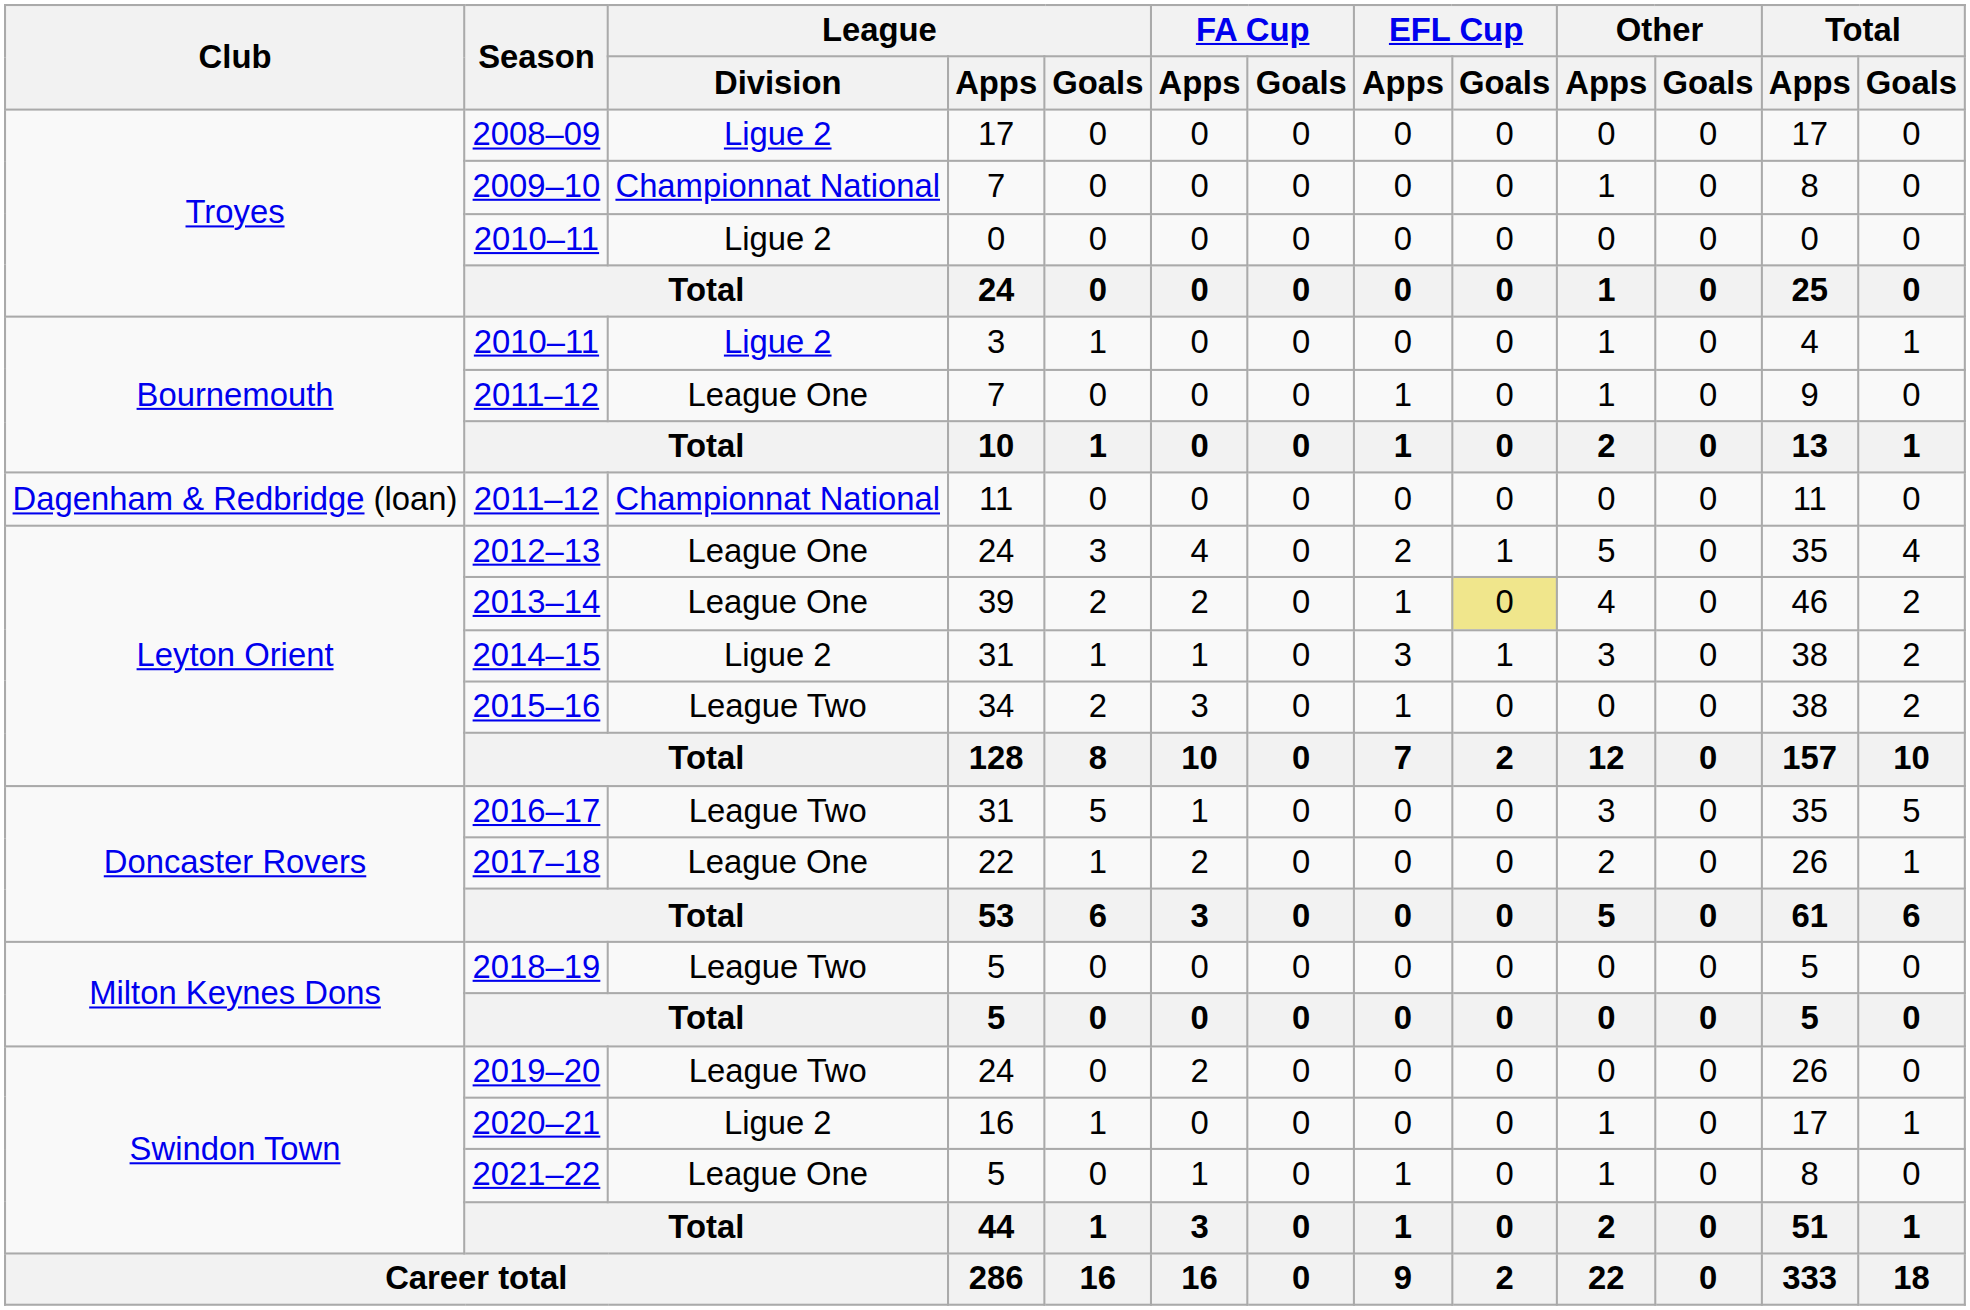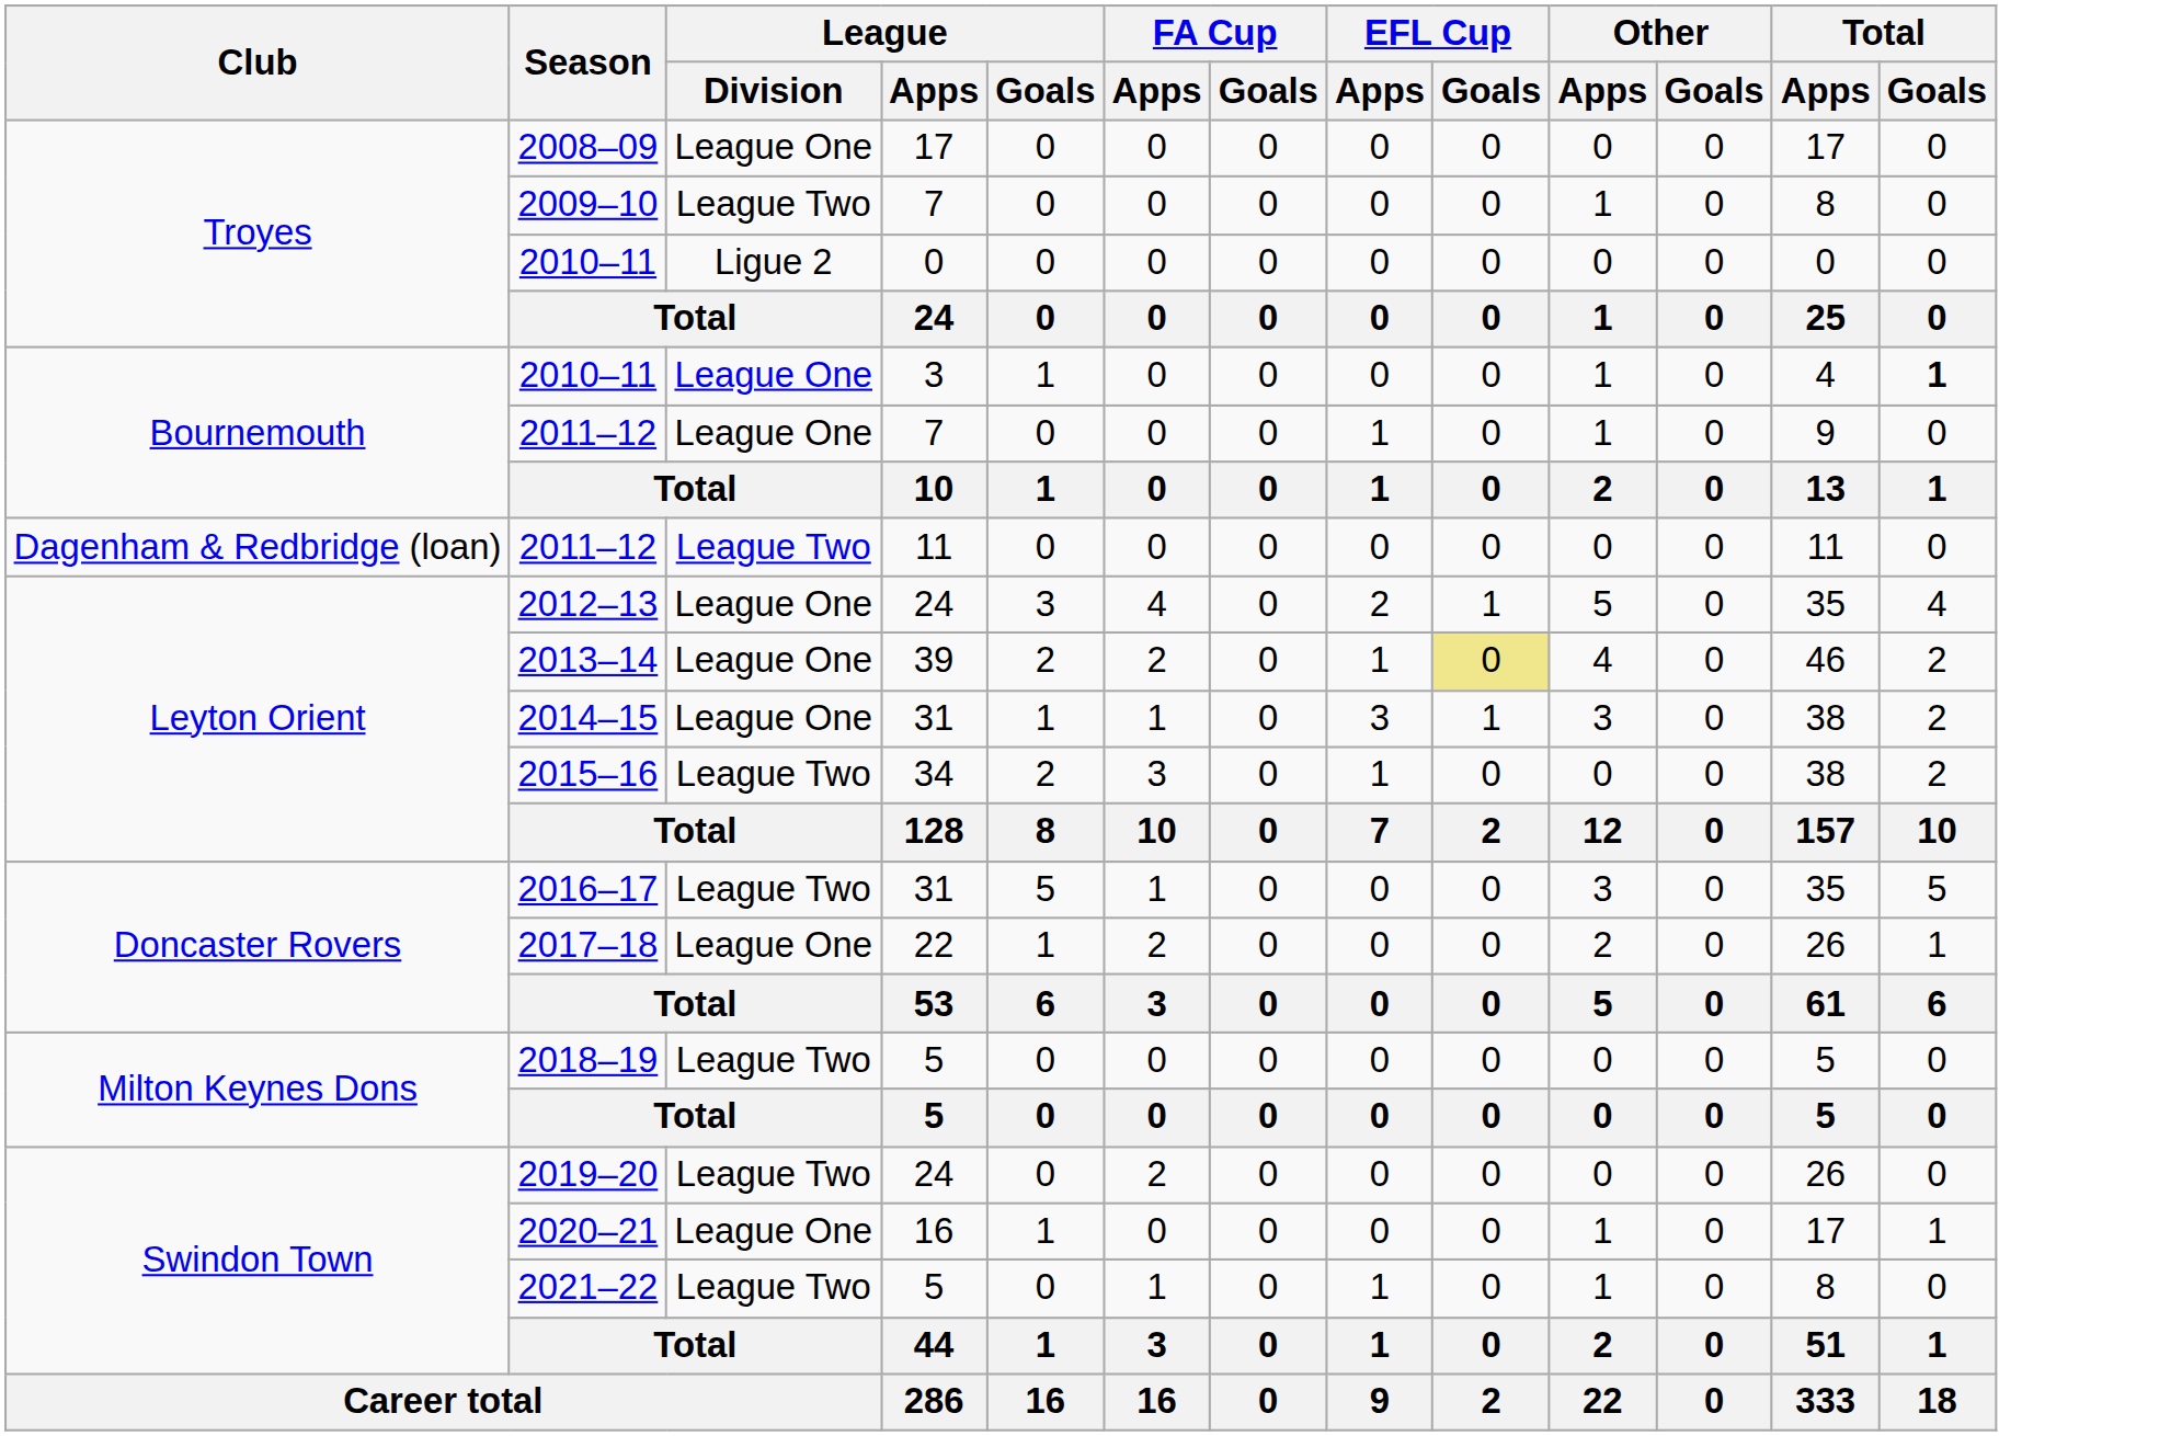2008–09 | League / Division: Ligue 2 -> League One
2009–10 | League / Division: Championnat National -> League Two
2010–11 / 3 | League / Division: Ligue 2 -> League One
2010–11 / 3 | Total / Goals: normal -> bold
2011–12 / 11 | League / Division: Championnat National -> League Two
2014–15 | League / Division: Ligue 2 -> League One
2020–21 | League / Division: Ligue 2 -> League One
2021–22 | League / Division: League One -> League Two
